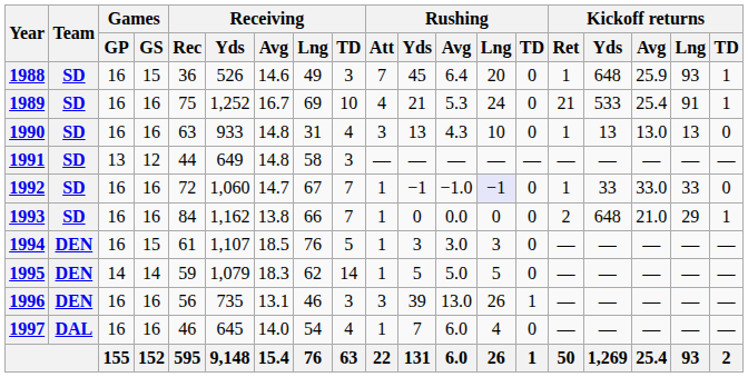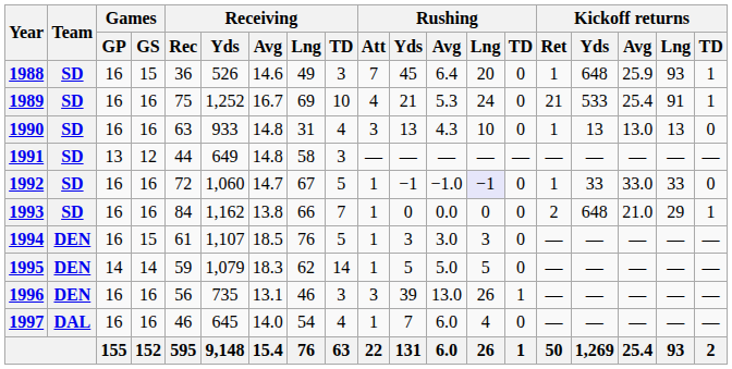1992 | Receiving / TD: 7 -> 5
